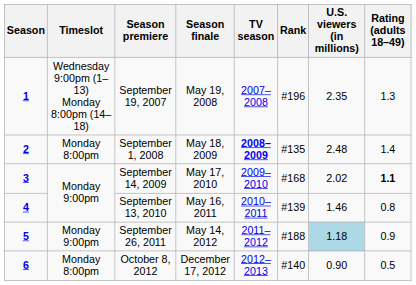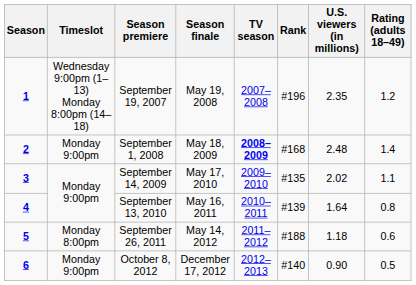September 19, 2007 | Rating (adults 18–49): 1.3 -> 1.2
September 1, 2008 | Timeslot: Monday 8:00pm -> Monday 9:00pm
September 1, 2008 | Rank: #135 -> #168
September 14, 2009 | Rank: #168 -> #135
September 14, 2009 | Rating (adults 18–49): bold -> normal
September 13, 2010 | U.S. viewers (in millions): 1.46 -> 1.64
September 26, 2011 | Timeslot: Monday 9:00pm -> Monday 8:00pm
September 26, 2011 | U.S. viewers (in millions): lightblue background -> no background
September 26, 2011 | Rating (adults 18–49): 0.9 -> 0.6
October 8, 2012 | Timeslot: Monday 8:00pm -> Monday 9:00pm
